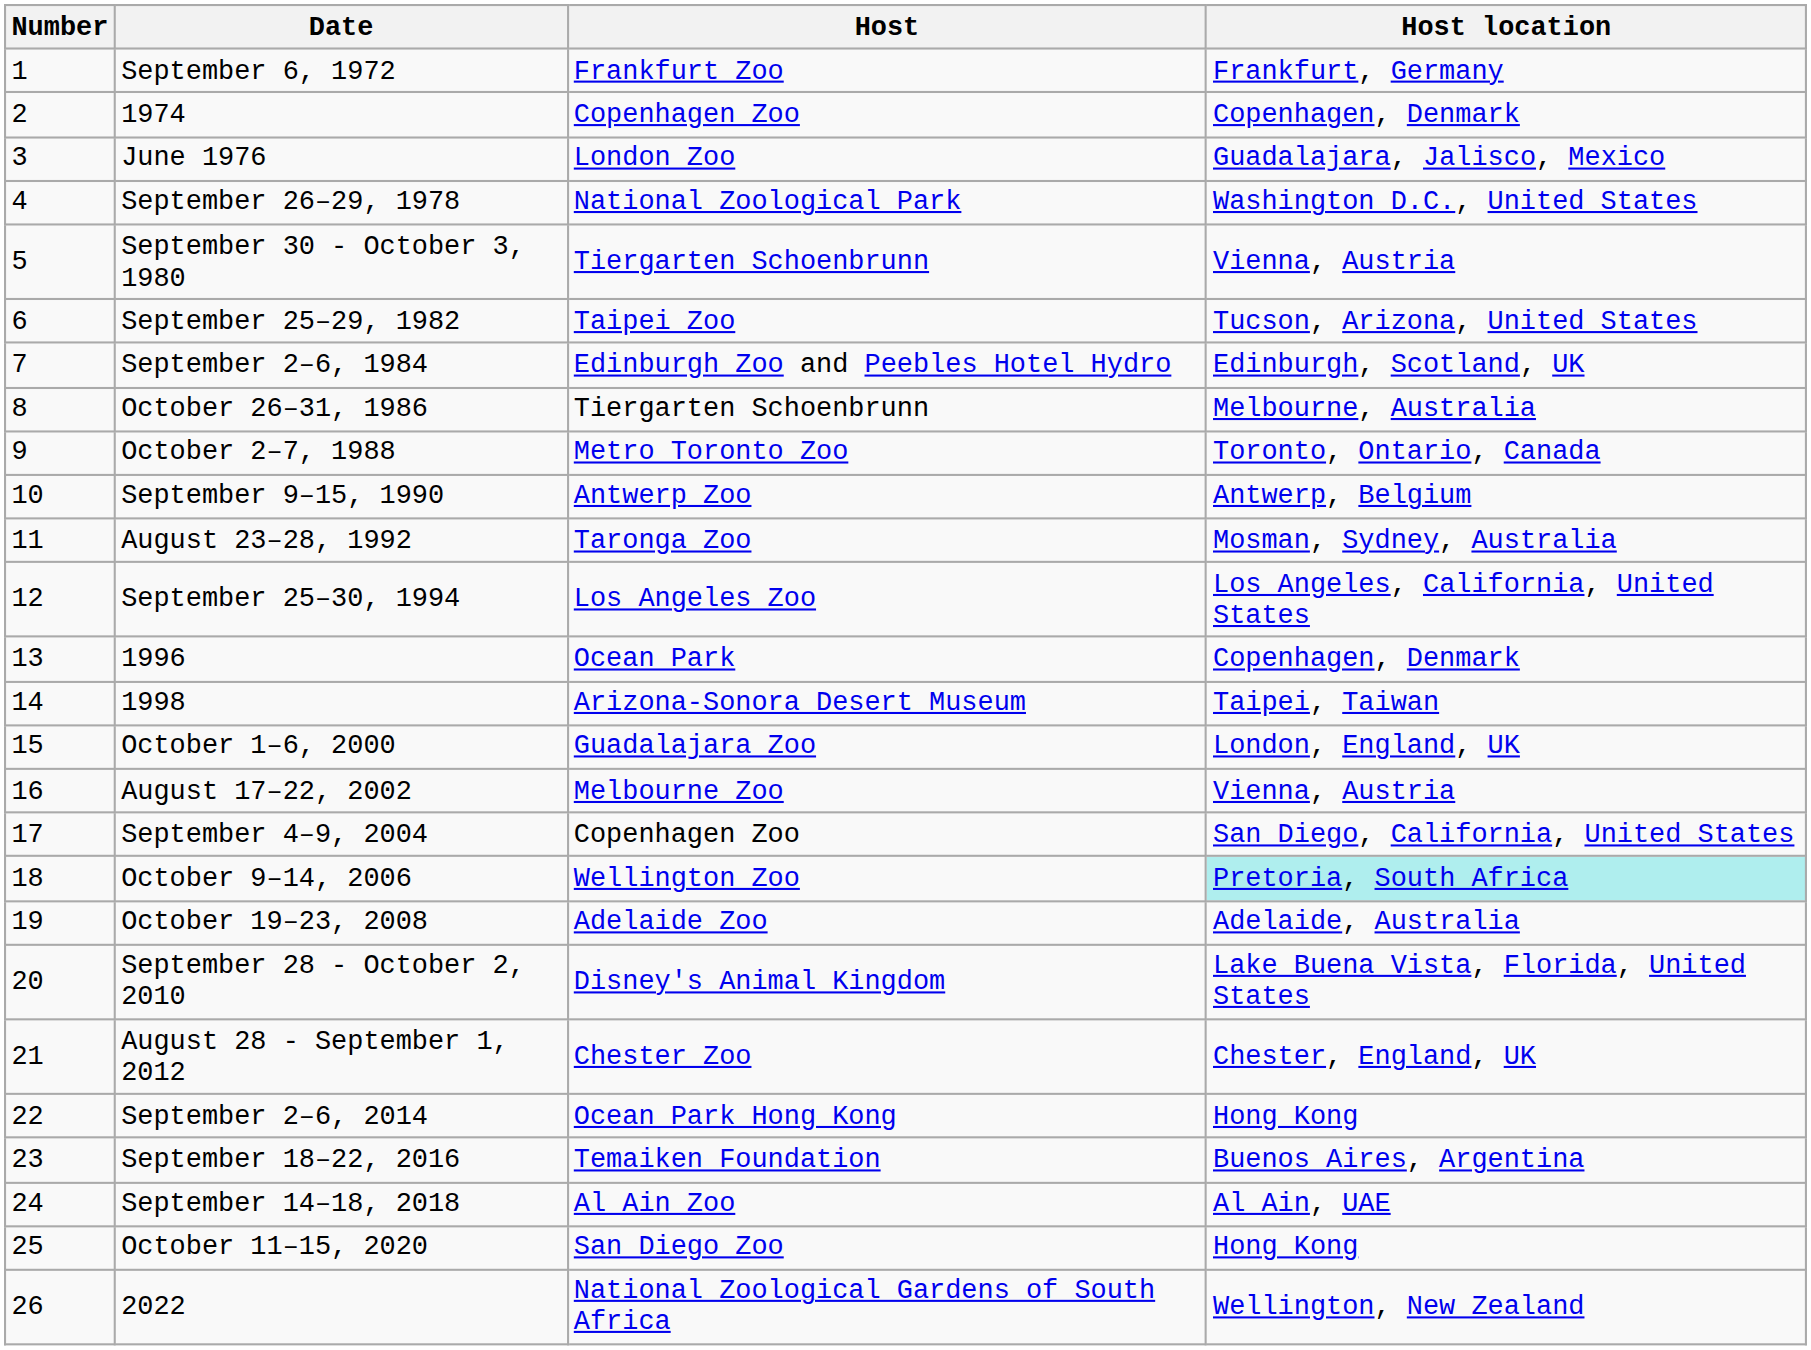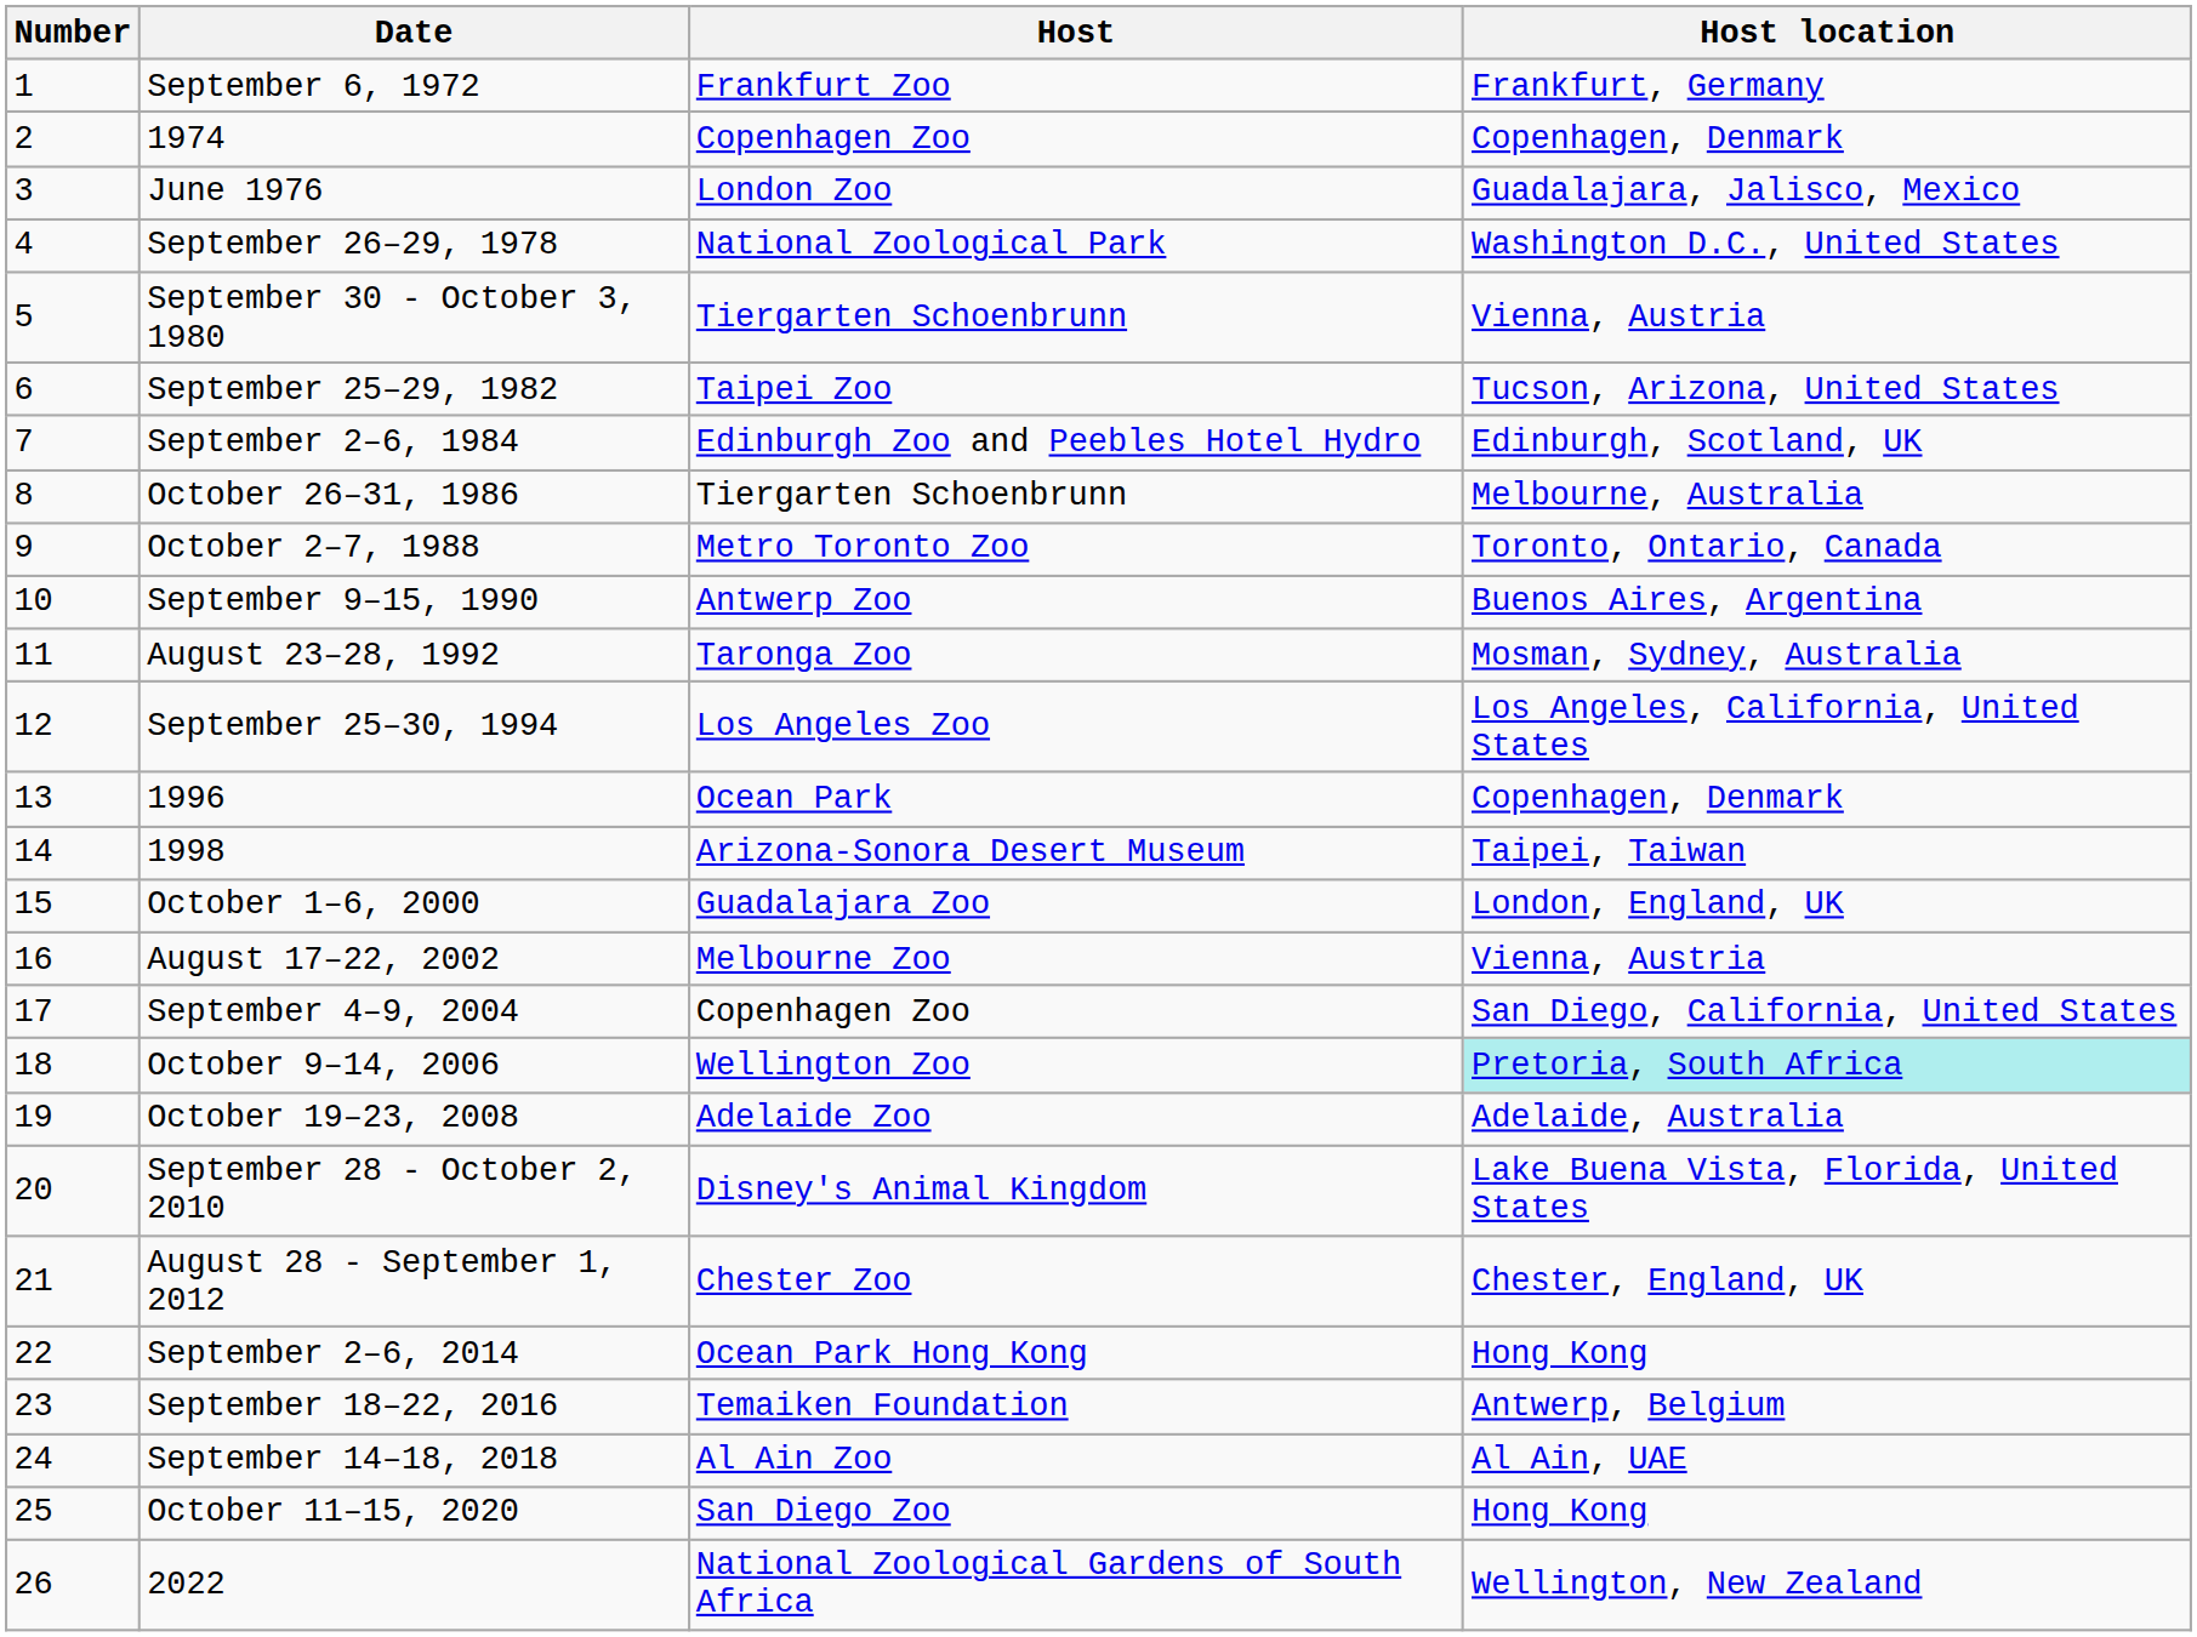September 9–15, 1990 | Host location: Antwerp, Belgium -> Buenos Aires, Argentina
September 18–22, 2016 | Host location: Buenos Aires, Argentina -> Antwerp, Belgium
